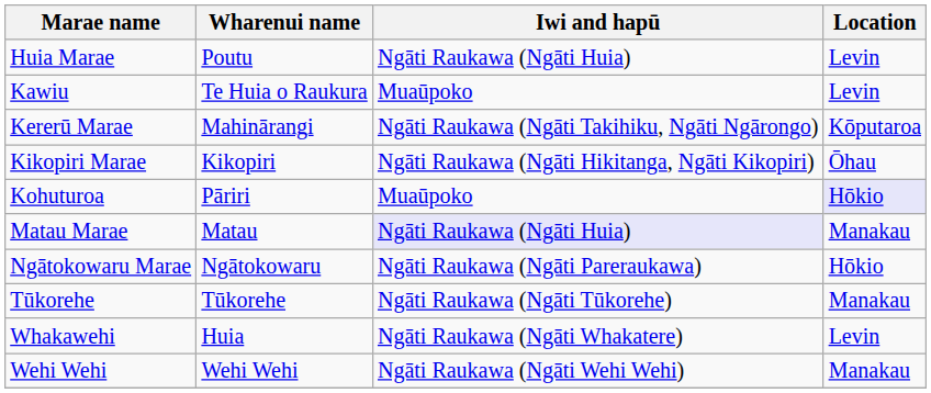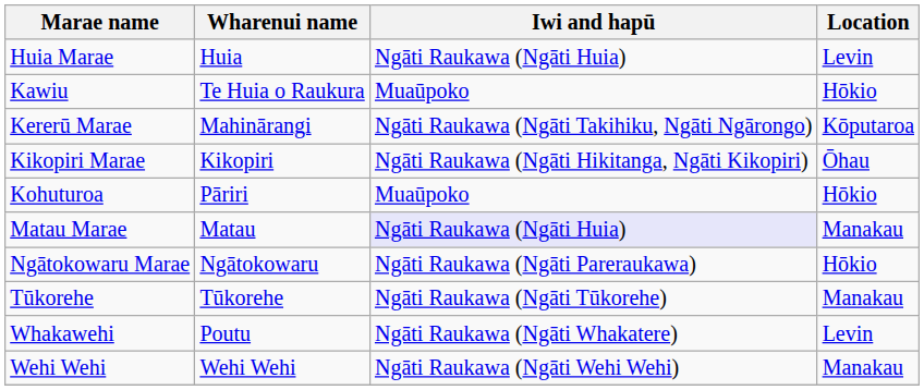Huia Marae | Wharenui name: Poutu -> Huia
Kawiu | Location: Levin -> Hōkio
Kohuturoa | Location: lavender background -> no background
Whakawehi | Wharenui name: Huia -> Poutu
